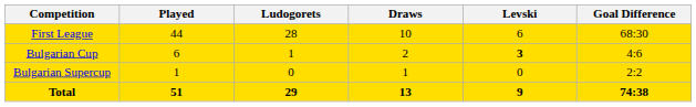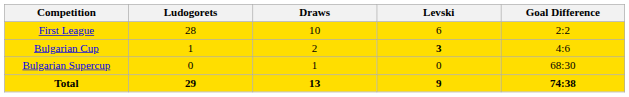- column: Played | 44 | 6 | 1 | 51
First League | Goal Difference: 68:30 -> 2:2
Bulgarian Supercup | Goal Difference: 2:2 -> 68:30
